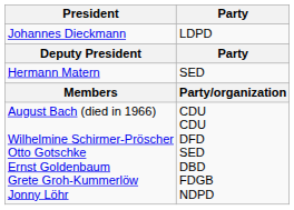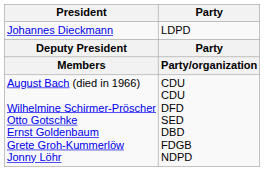- row: Hermann Matern | SED
